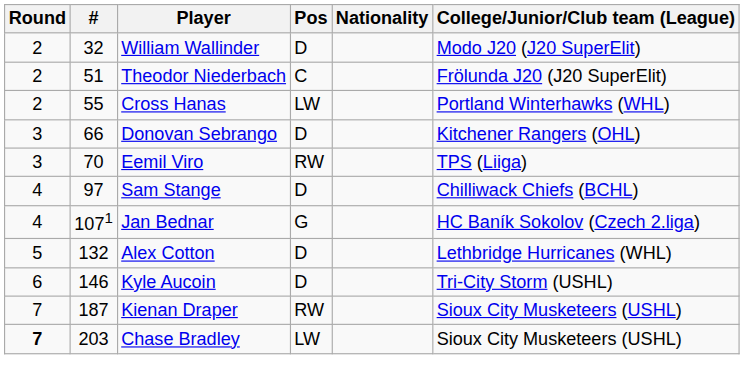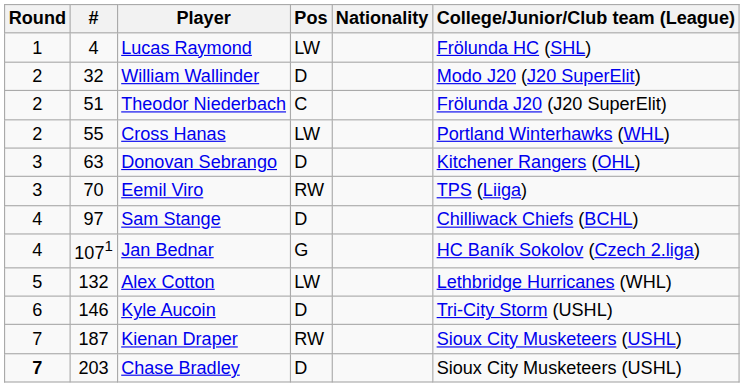+ row: 1 | 4 | Lucas Raymond | LW | Frölunda HC (SHL)
Donovan Sebrango | #: 66 -> 63
Alex Cotton | Pos: D -> LW
Chase Bradley | Pos: LW -> D
